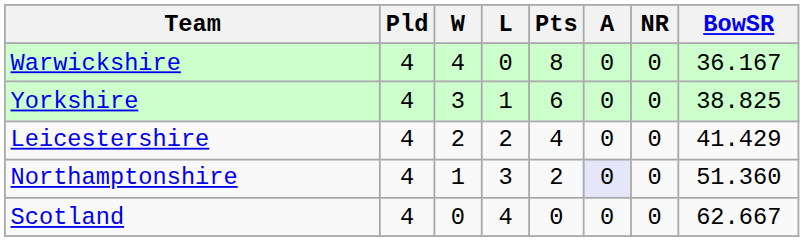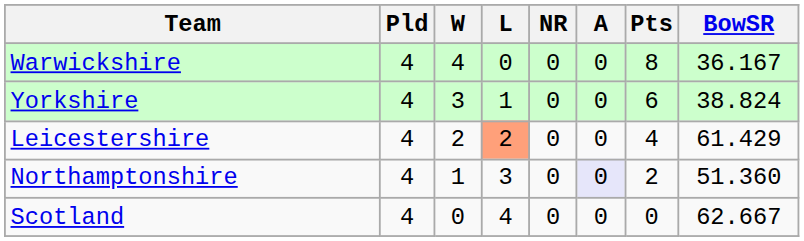columns swapped: NR <-> Pts
Yorkshire | BowSR: 38.825 -> 38.824
Leicestershire | L: no background -> lightsalmon background
Leicestershire | BowSR: 41.429 -> 61.429
